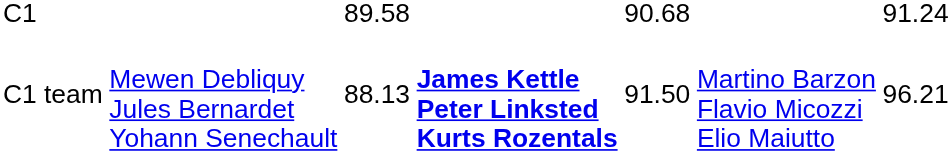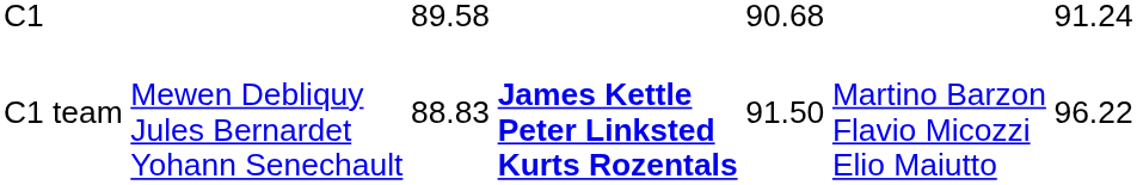C1 team | column 3: 88.13 -> 88.83
C1 team | column 7: 96.21 -> 96.22
